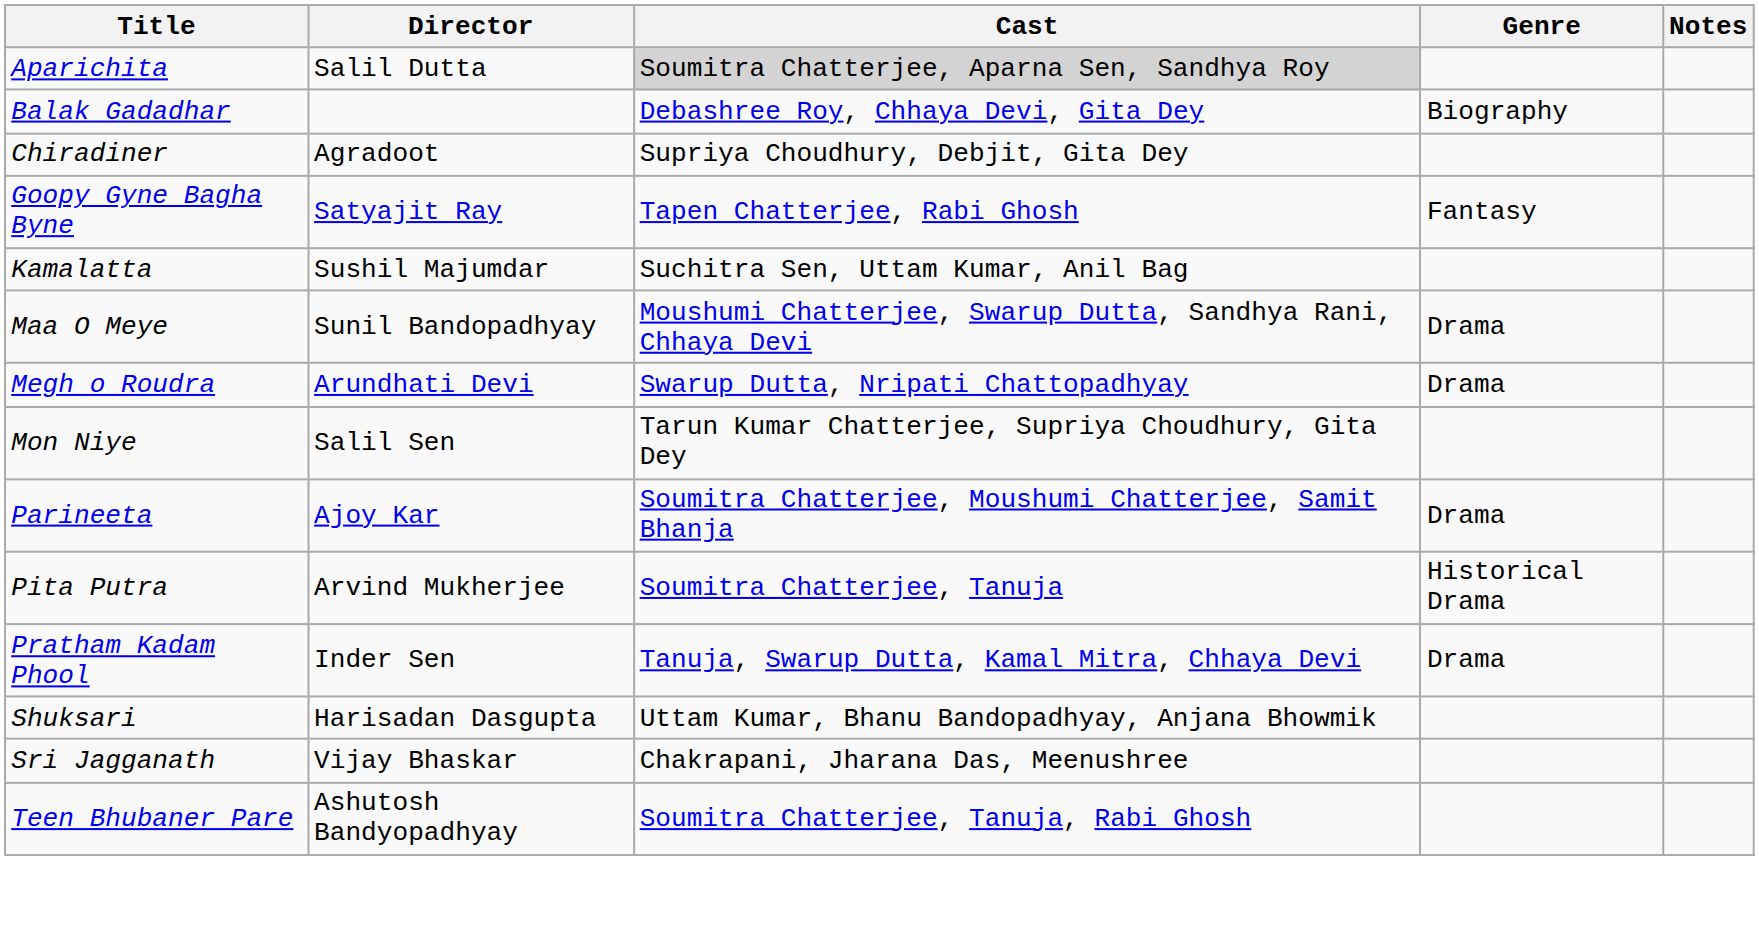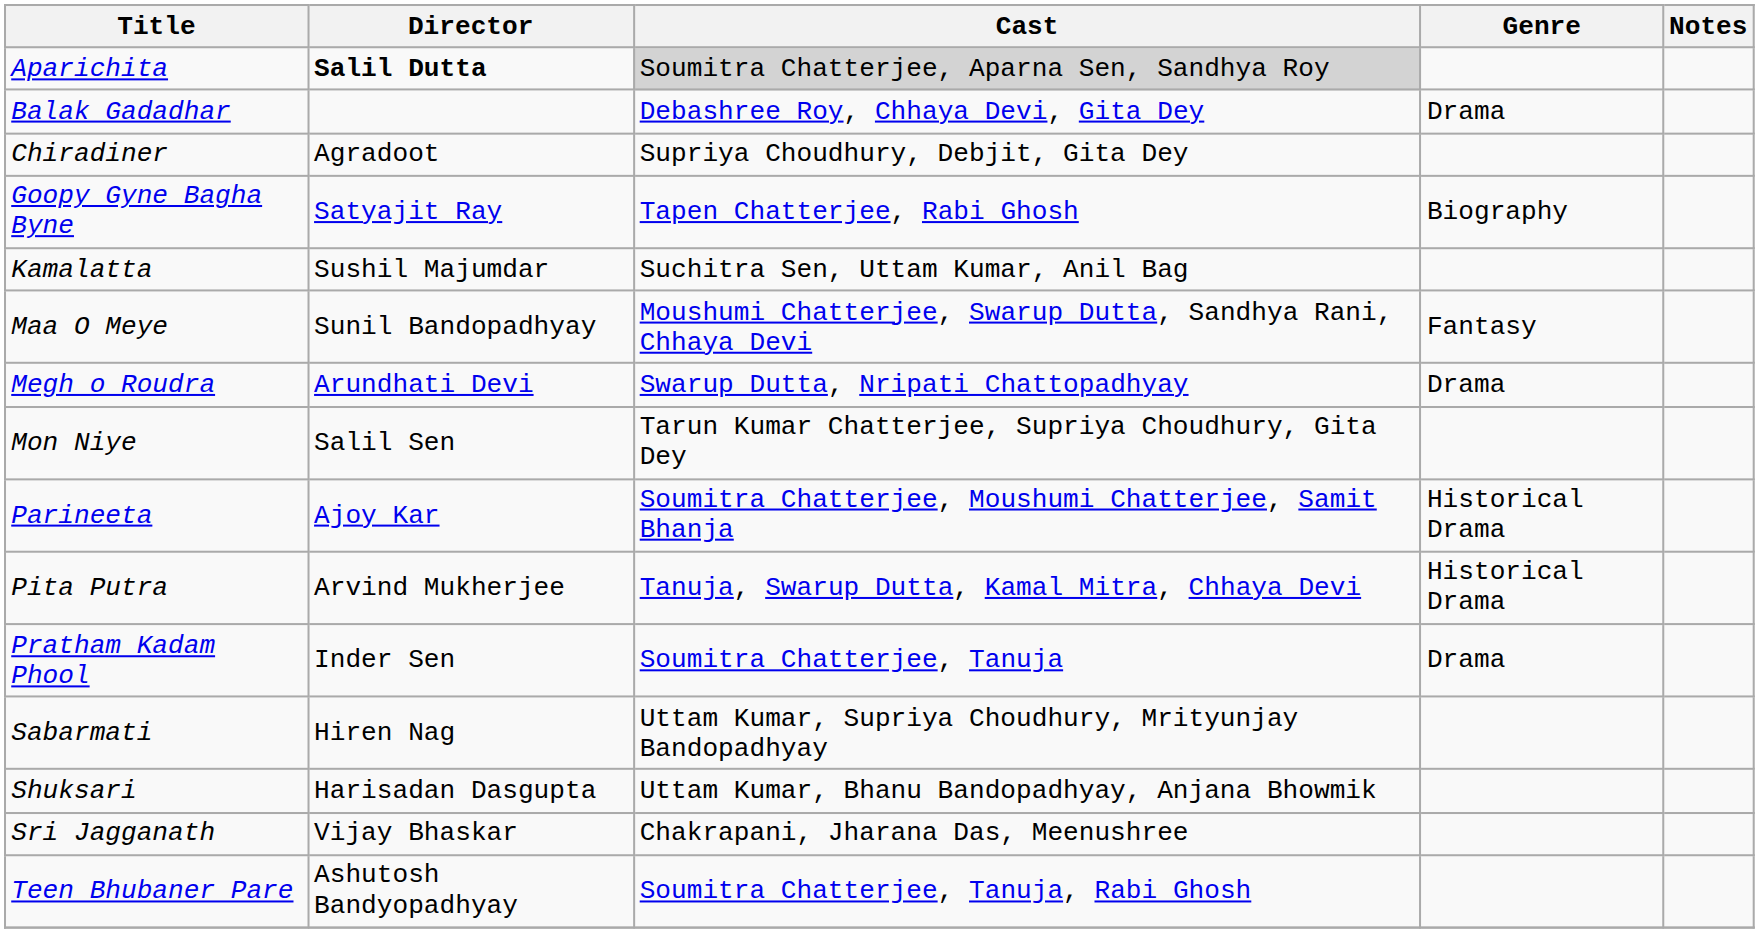Aparichita | Director: normal -> bold
Balak Gadadhar | Genre: Biography -> Drama
Goopy Gyne Bagha Byne | Genre: Fantasy -> Biography
Maa O Meye | Genre: Drama -> Fantasy
Parineeta | Genre: Drama -> Historical Drama
Pita Putra | Cast: Soumitra Chatterjee, Tanuja -> Tanuja, Swarup Dutta, Kamal Mitra, Chhaya Devi
Pratham Kadam Phool | Cast: Tanuja, Swarup Dutta, Kamal Mitra, Chhaya Devi -> Soumitra Chatterjee, Tanuja
+ row: Sabarmati | Hiren Nag | Uttam Kumar, Supriya Choudhury, Mrityunjay Bandopadhyay
